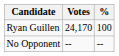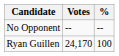rows swapped: Ryan Guillen <-> No Opponent
